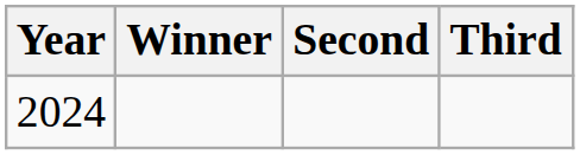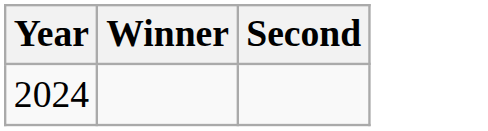- column: Third
